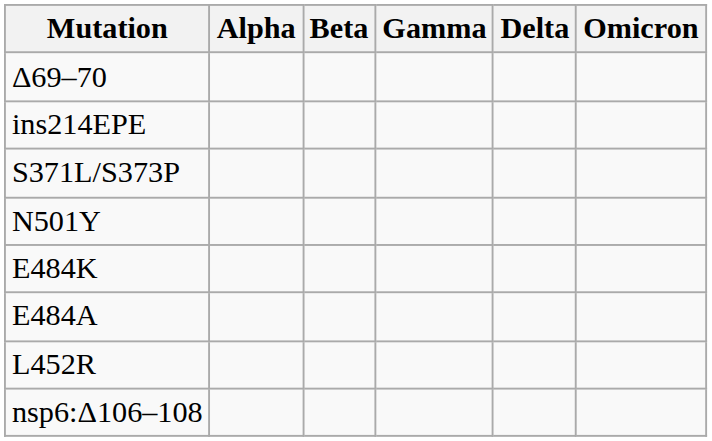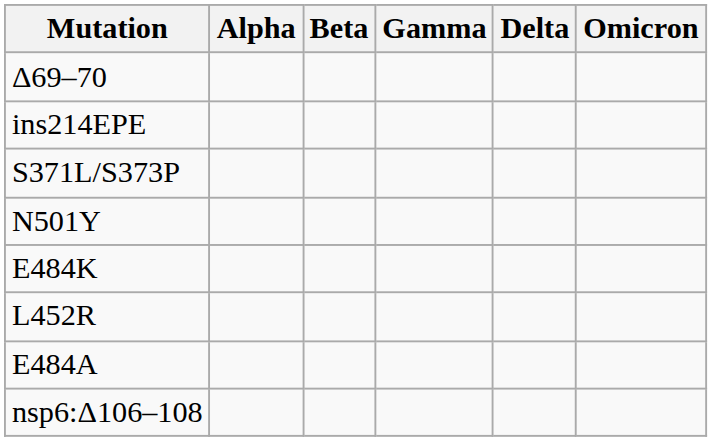rows swapped: E484A <-> L452R
